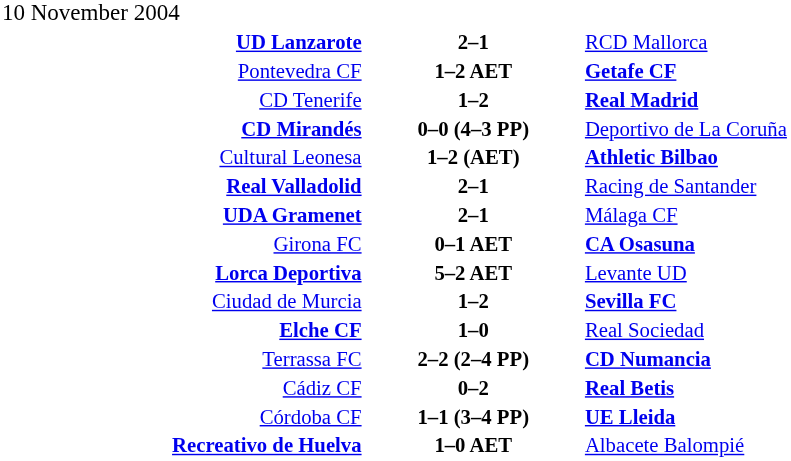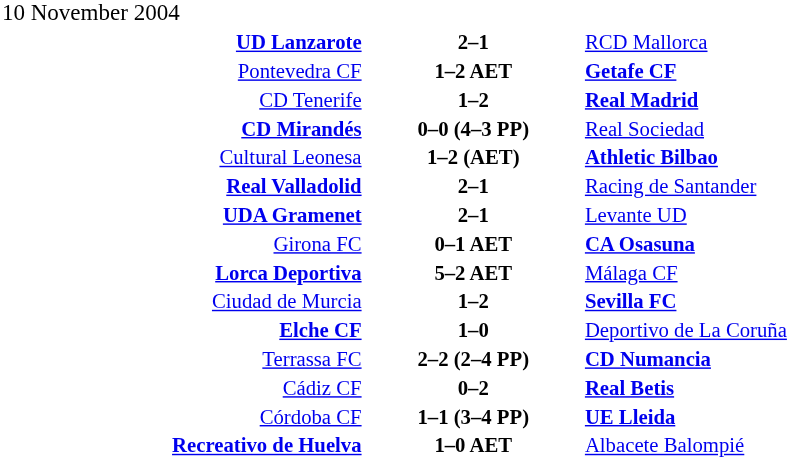CD Mirandés | column 3: Deportivo de La Coruña -> Real Sociedad
UDA Gramenet | column 3: Málaga CF -> Levante UD
Lorca Deportiva | column 3: Levante UD -> Málaga CF
Elche CF | column 3: Real Sociedad -> Deportivo de La Coruña
